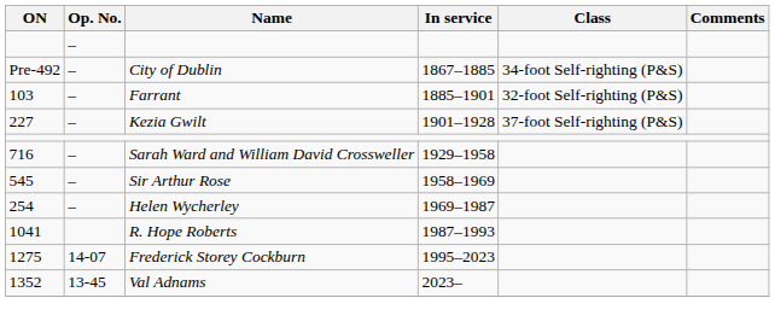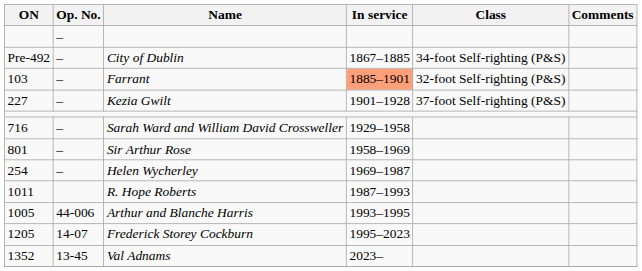Farrant | In service: no background -> lightsalmon background
Sir Arthur Rose | ON: 545 -> 801
R. Hope Roberts | ON: 1041 -> 1011
+ row: 1005 | 44-006 | Arthur and Blanche Harris | 1993–1995
Frederick Storey Cockburn | ON: 1275 -> 1205
